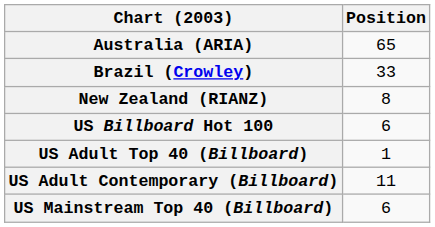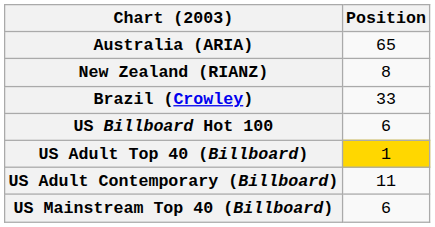rows swapped: Brazil (Crowley) <-> New Zealand (RIANZ)
US Adult Top 40 (Billboard) | Position: no background -> gold background
